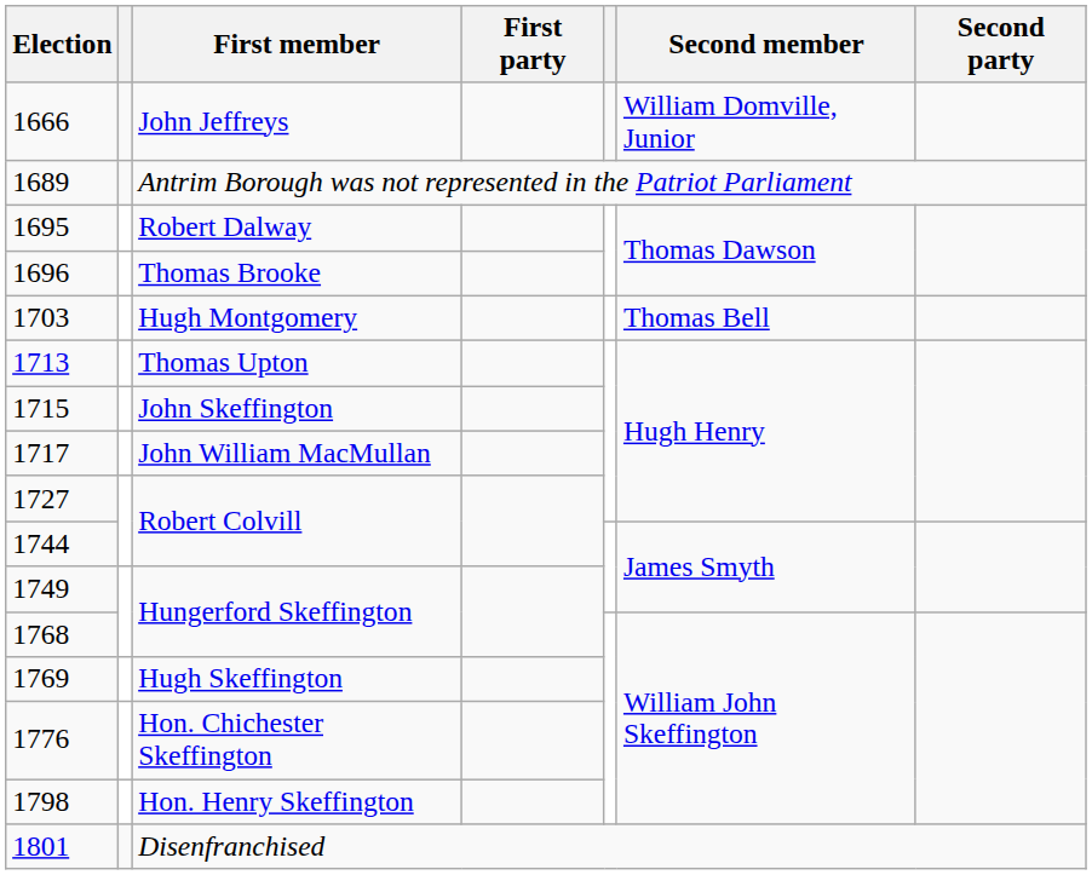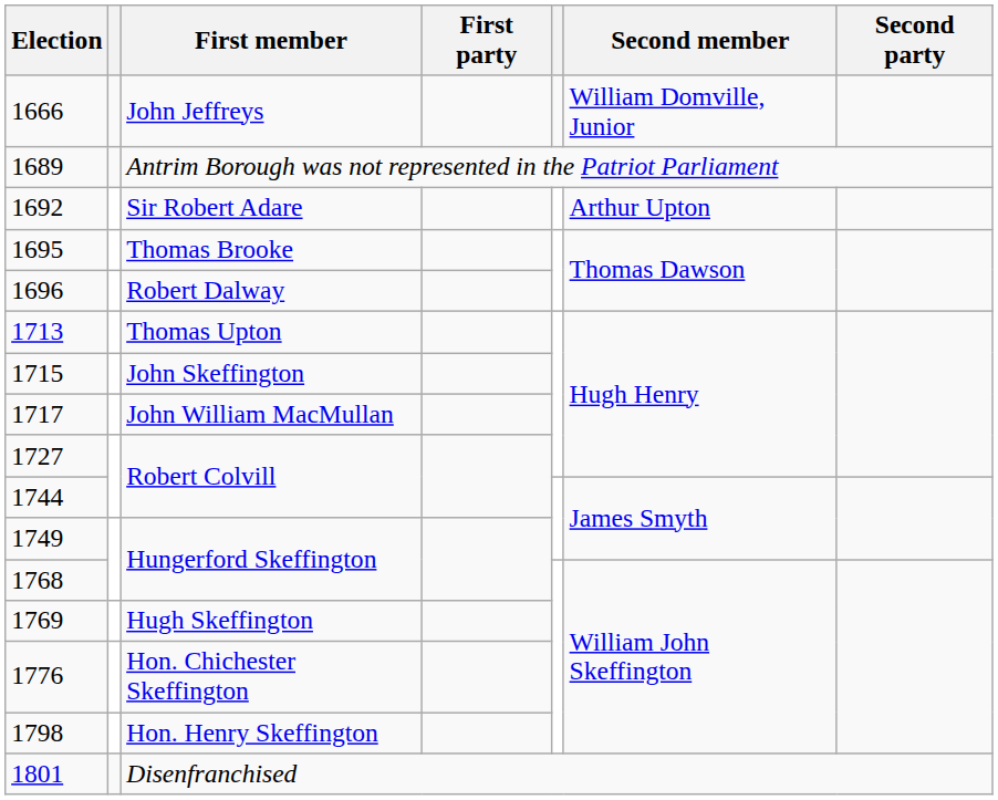+ row: 1692 | Sir Robert Adare | Arthur Upton
1695 | First member: Robert Dalway -> Thomas Brooke
1696 | First member: Thomas Brooke -> Robert Dalway
- row: 1703 | Hugh Montgomery | Thomas Bell
